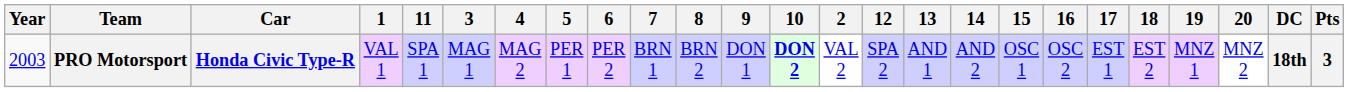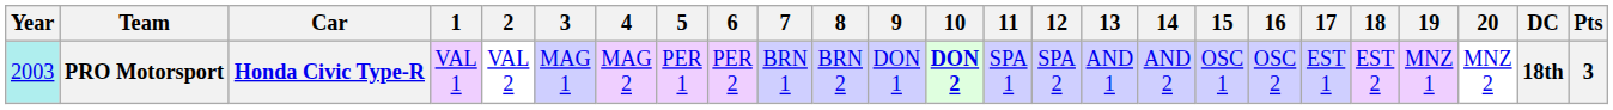columns swapped: 2 <-> 11
PRO Motorsport | Year: no background -> paleturquoise background
